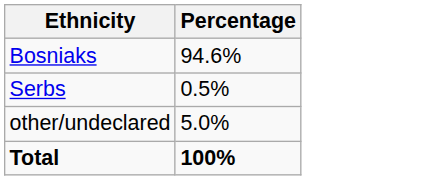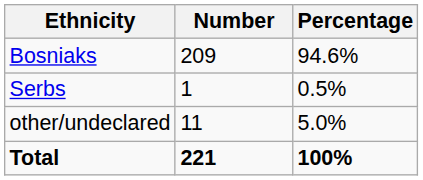+ column: Number | 209 | 1 | 11 | 221
